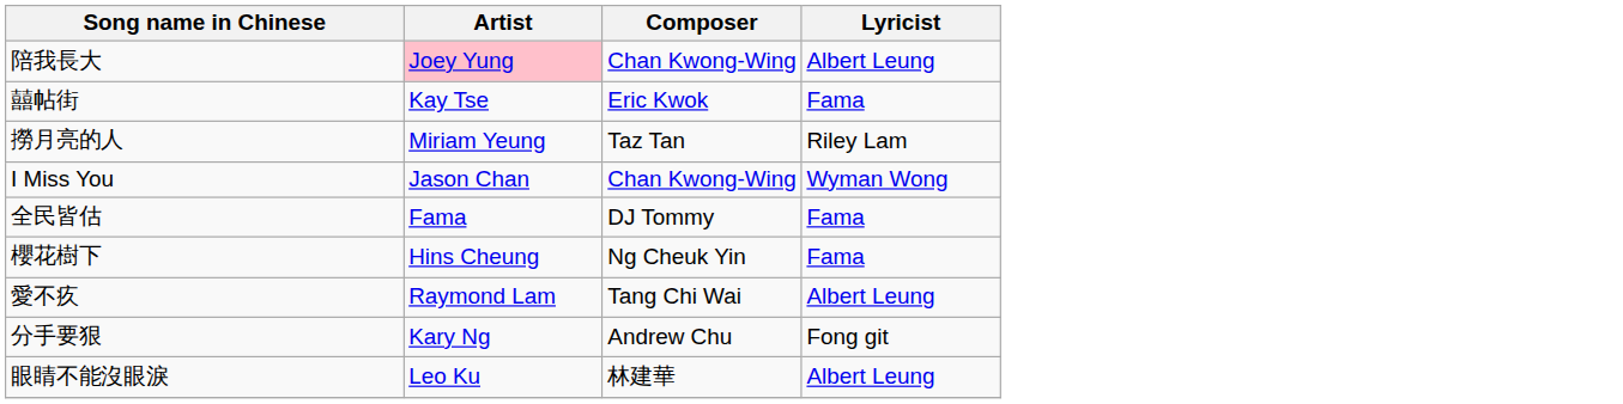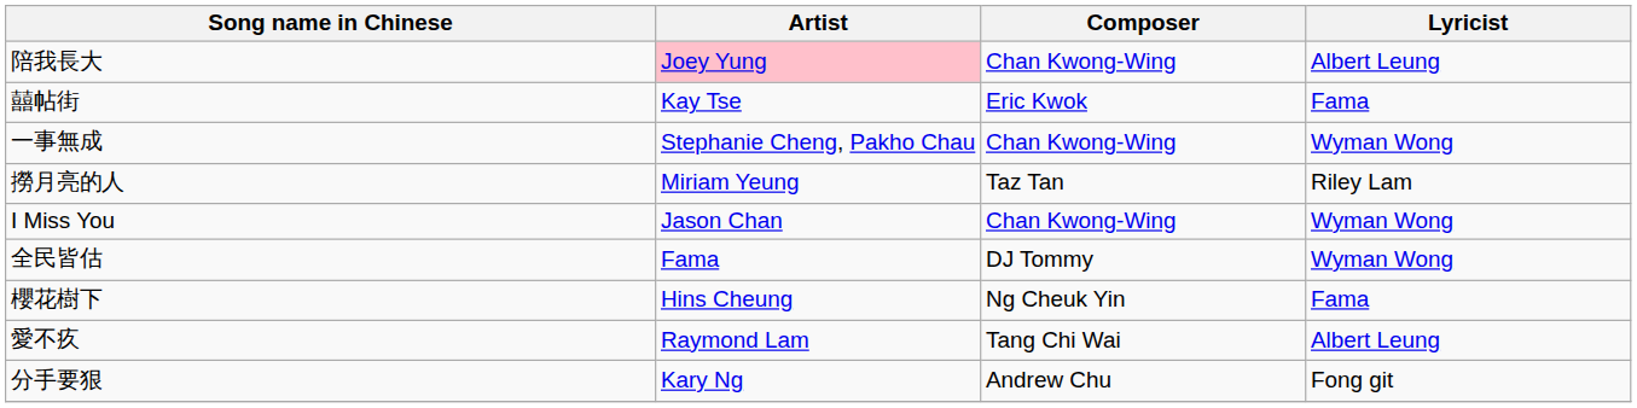+ row: 一事無成 | Stephanie Cheng, Pakho Chau | Chan Kwong-Wing | Wyman Wong
全民皆估 | Lyricist: Fama -> Wyman Wong
- row: 眼睛不能沒眼淚 | Leo Ku | 林建華 | Albert Leung
